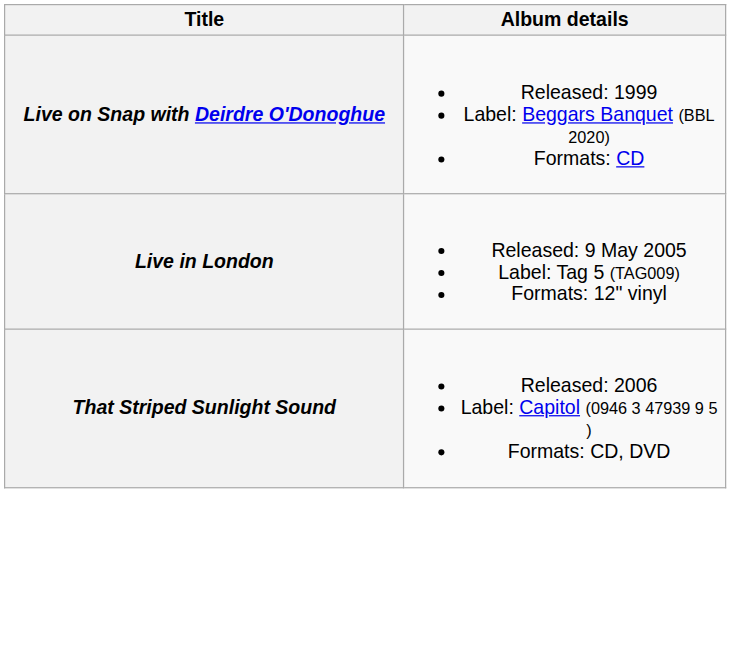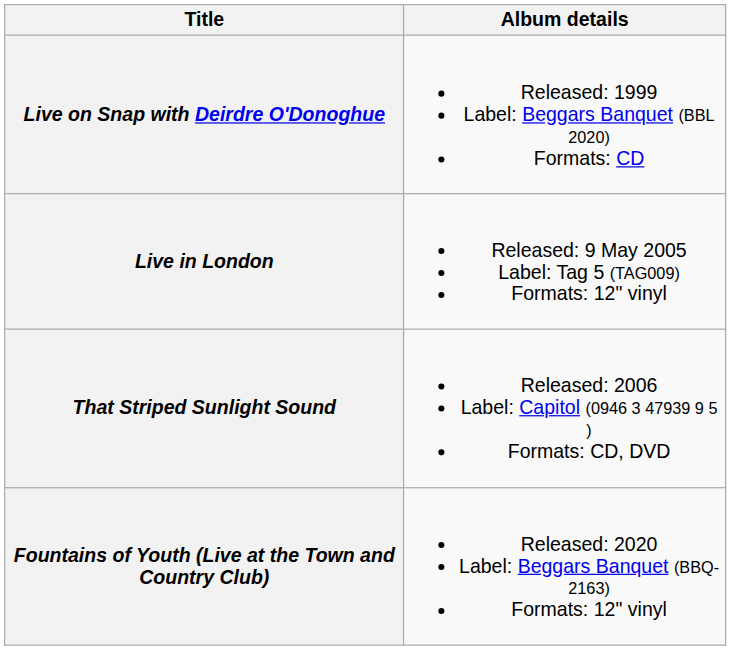+ row: Fountains of Youth (Live at the Town and Country Club) | Released: 2020 Label: Beggars Banquet (BBQ-2163) Formats: 12" vinyl
